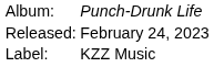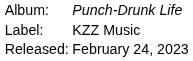rows swapped: Label: <-> Released:
